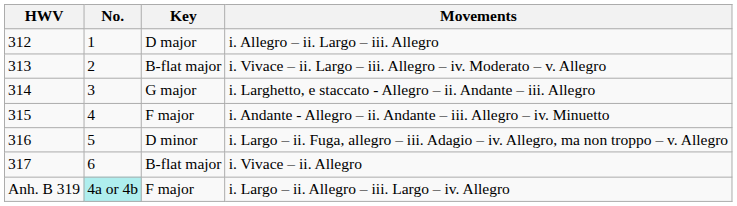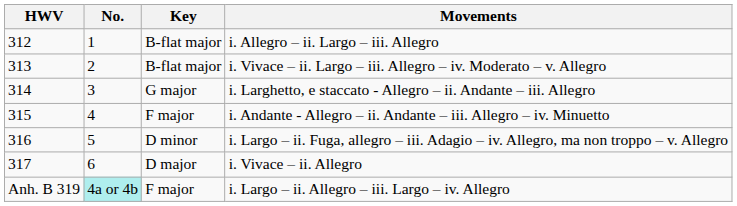i. Allegro – ii. Largo – iii. Allegro | Key: D major -> B-flat major
i. Vivace – ii. Allegro | Key: B-flat major -> D major
